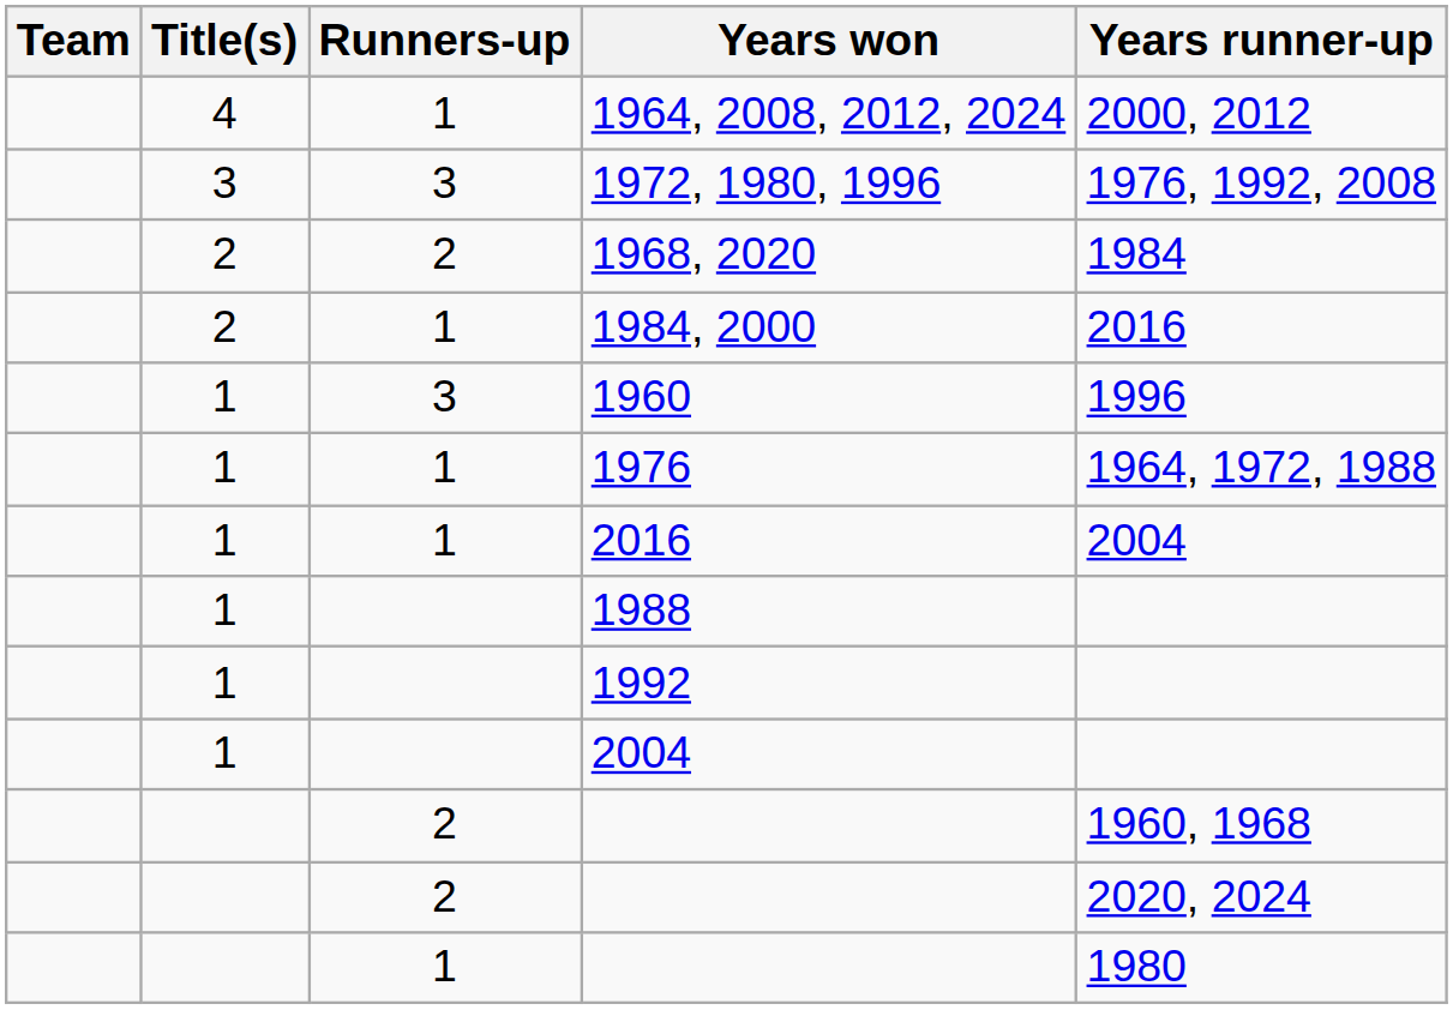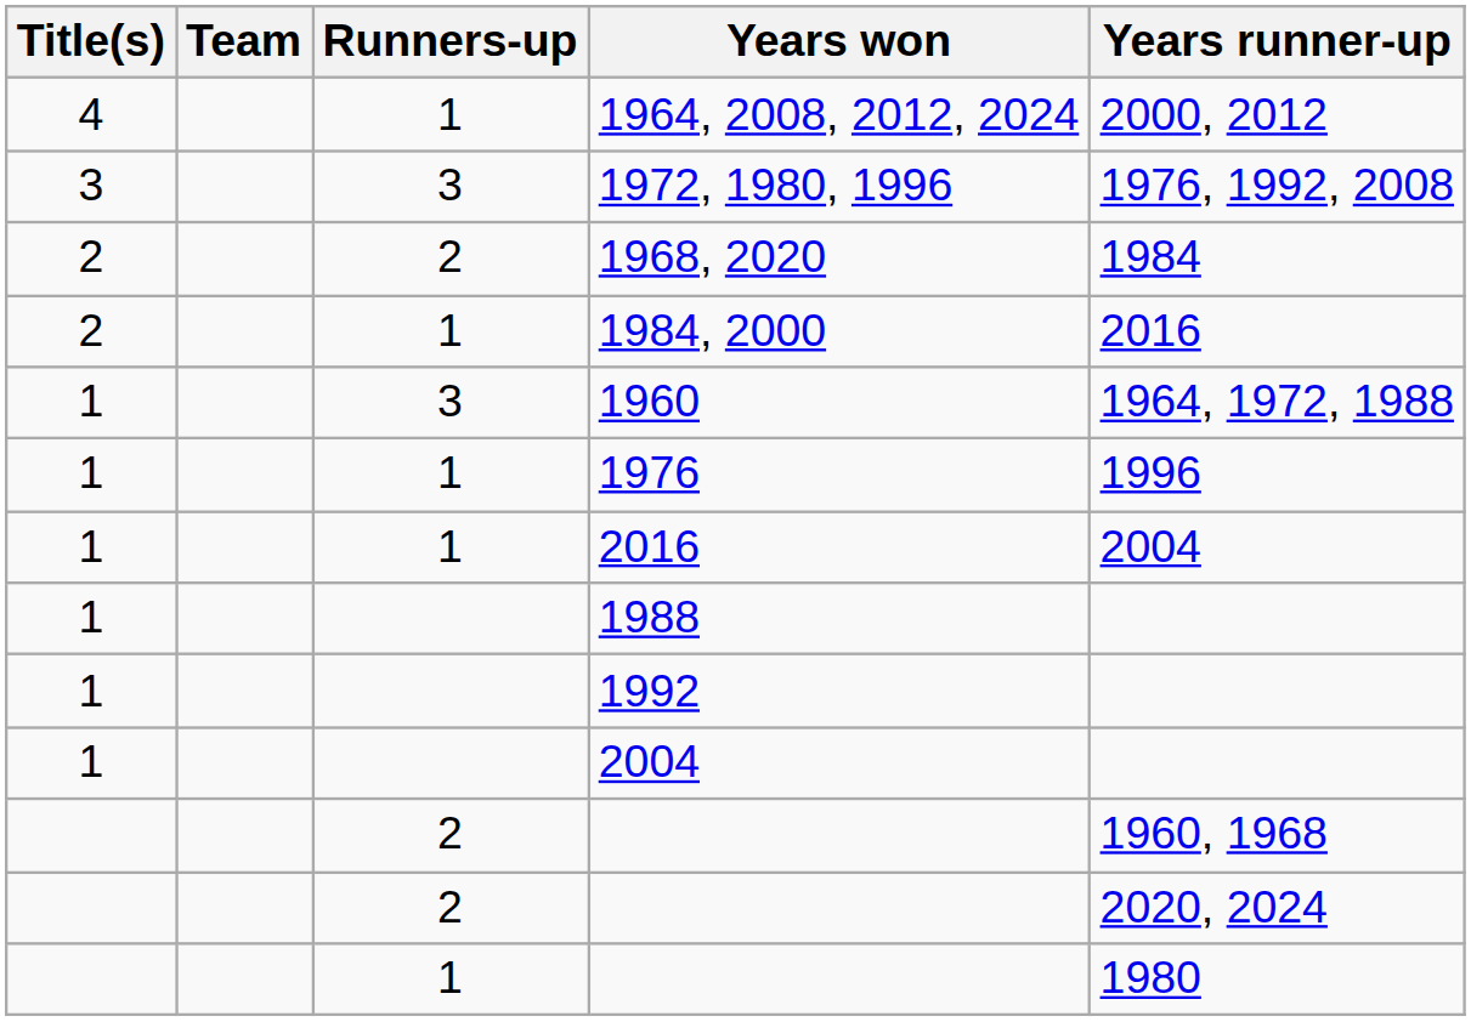columns swapped: Team <-> Title(s)
1960 | Years runner-up: 1996 -> 1964, 1972, 1988
1976 | Years runner-up: 1964, 1972, 1988 -> 1996
